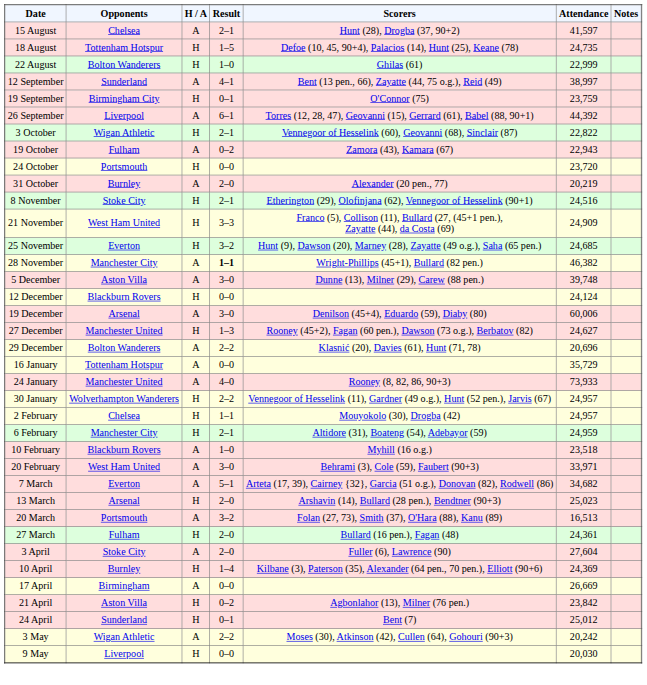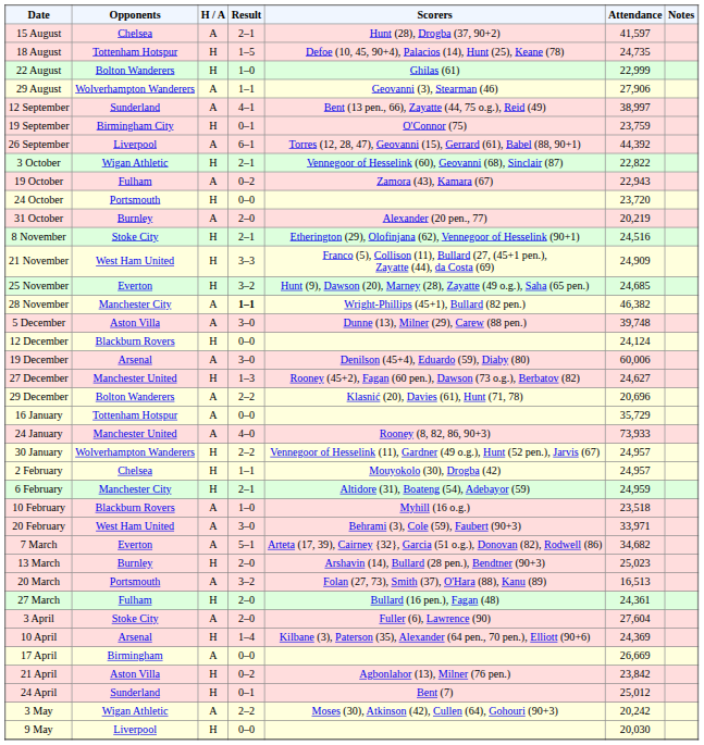+ row: 29 August | Wolverhampton Wanderers | A | 1–1 | Geovanni (3), Stearman (46) | 27,906
13 March | Opponents: Arsenal -> Burnley
10 April | Opponents: Burnley -> Arsenal
